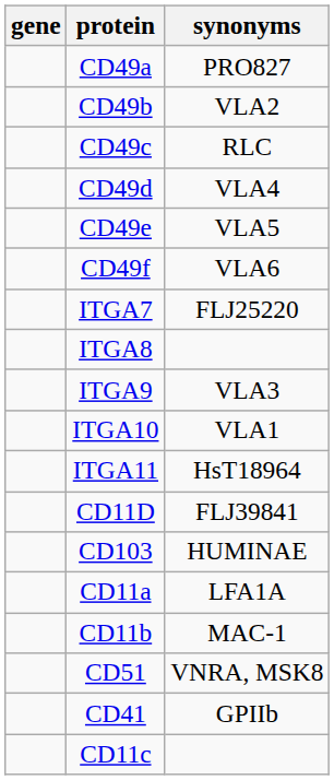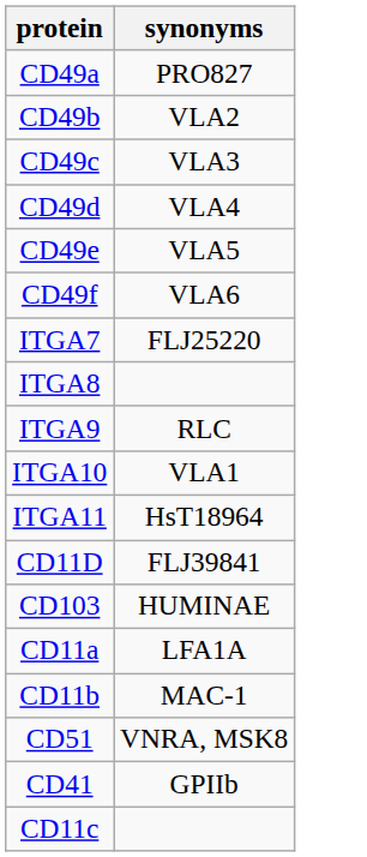- column: gene
CD49c | synonyms: RLC -> VLA3
ITGA9 | synonyms: VLA3 -> RLC
